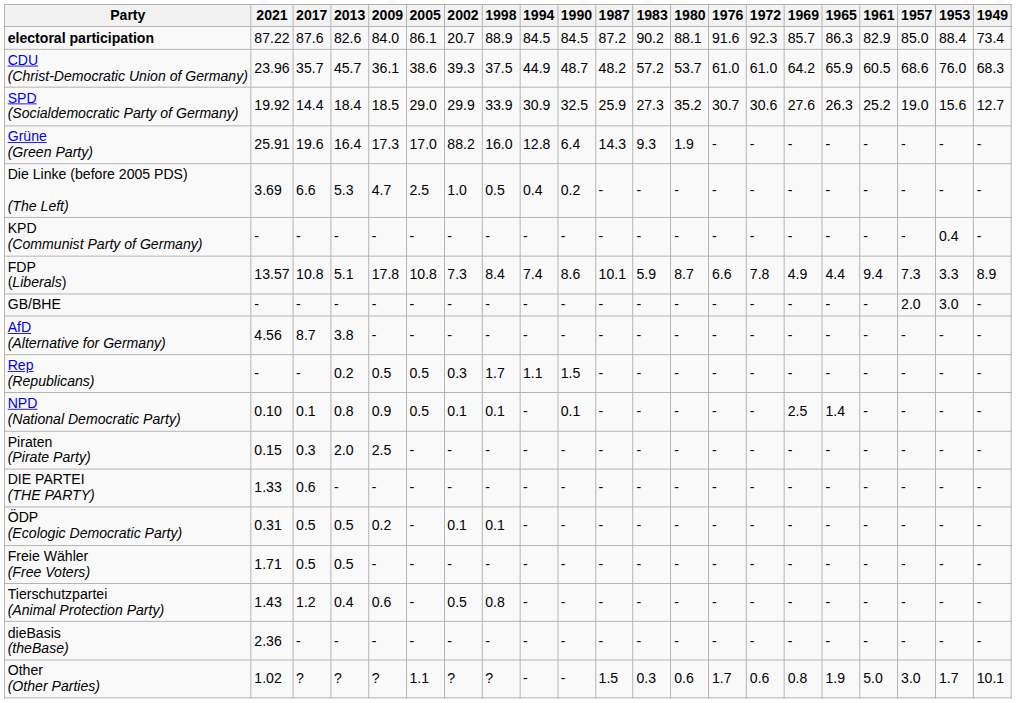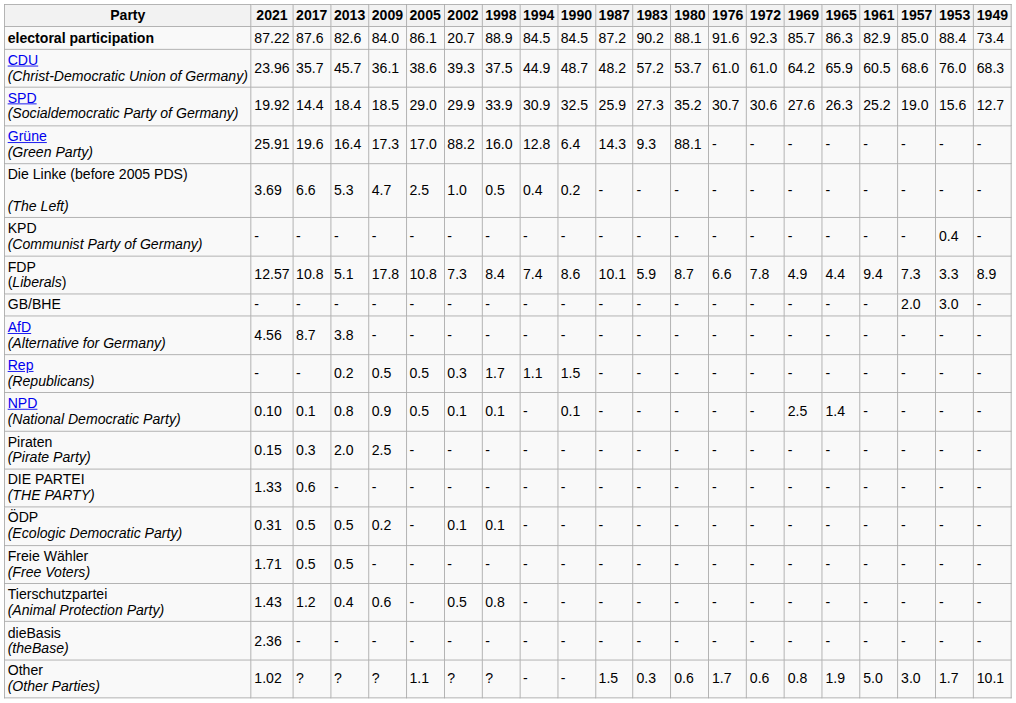Grüne (Green Party) | 1980: 1.9 -> 88.1
FDP (Liberals) | 2021: 13.57 -> 12.57
